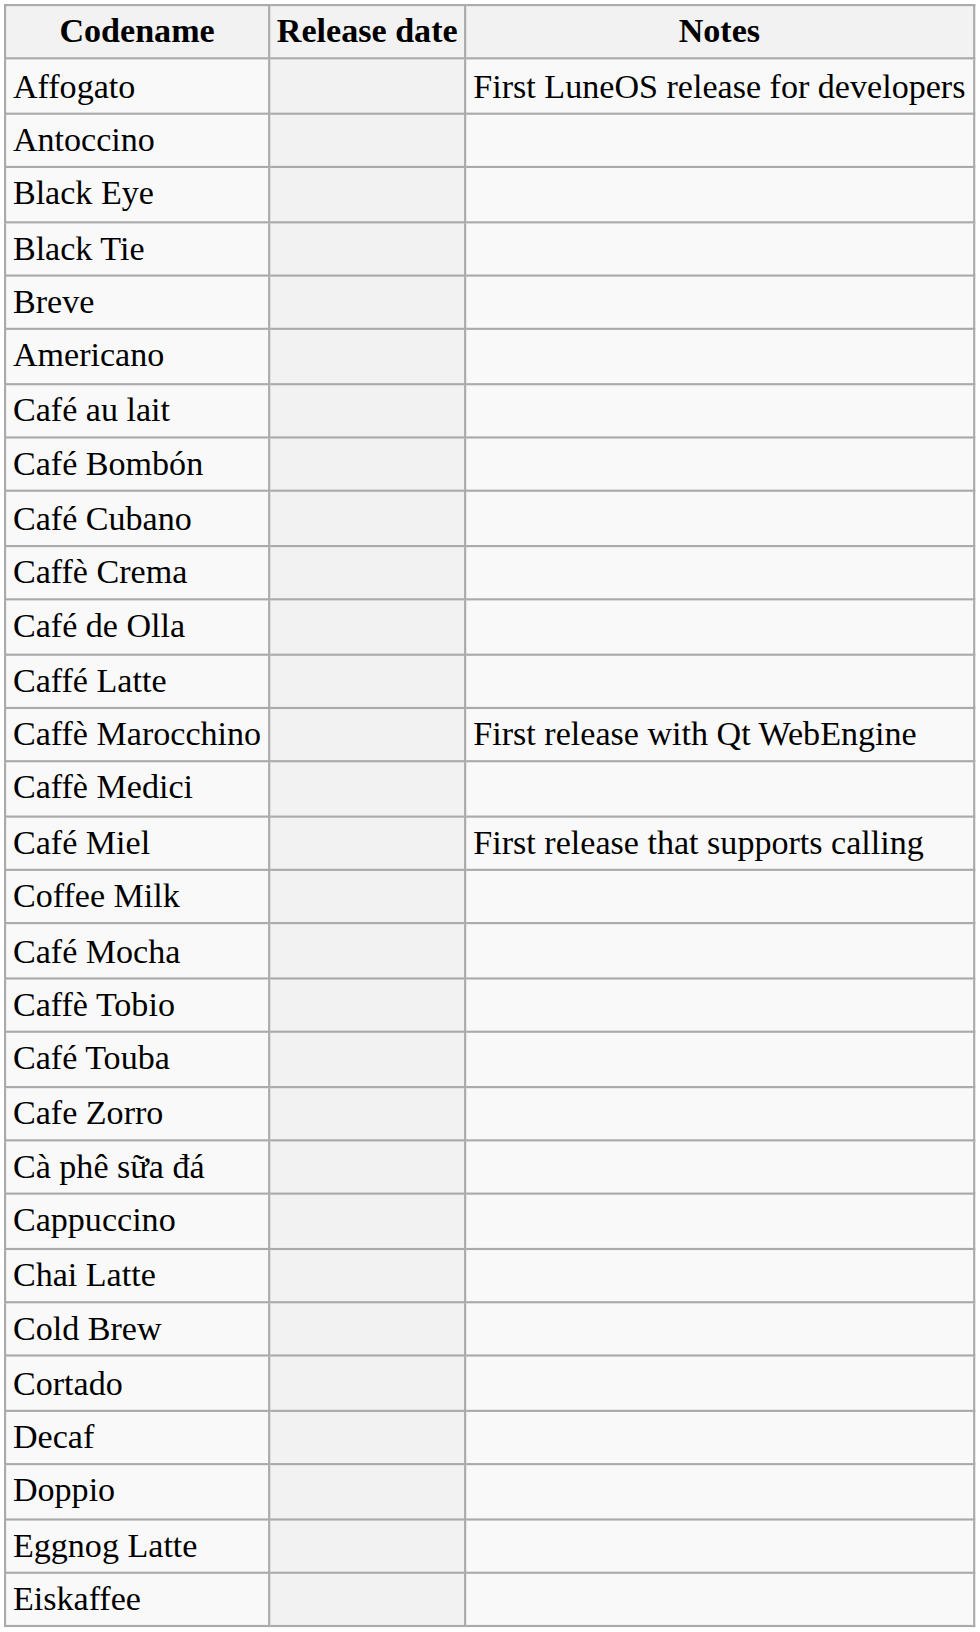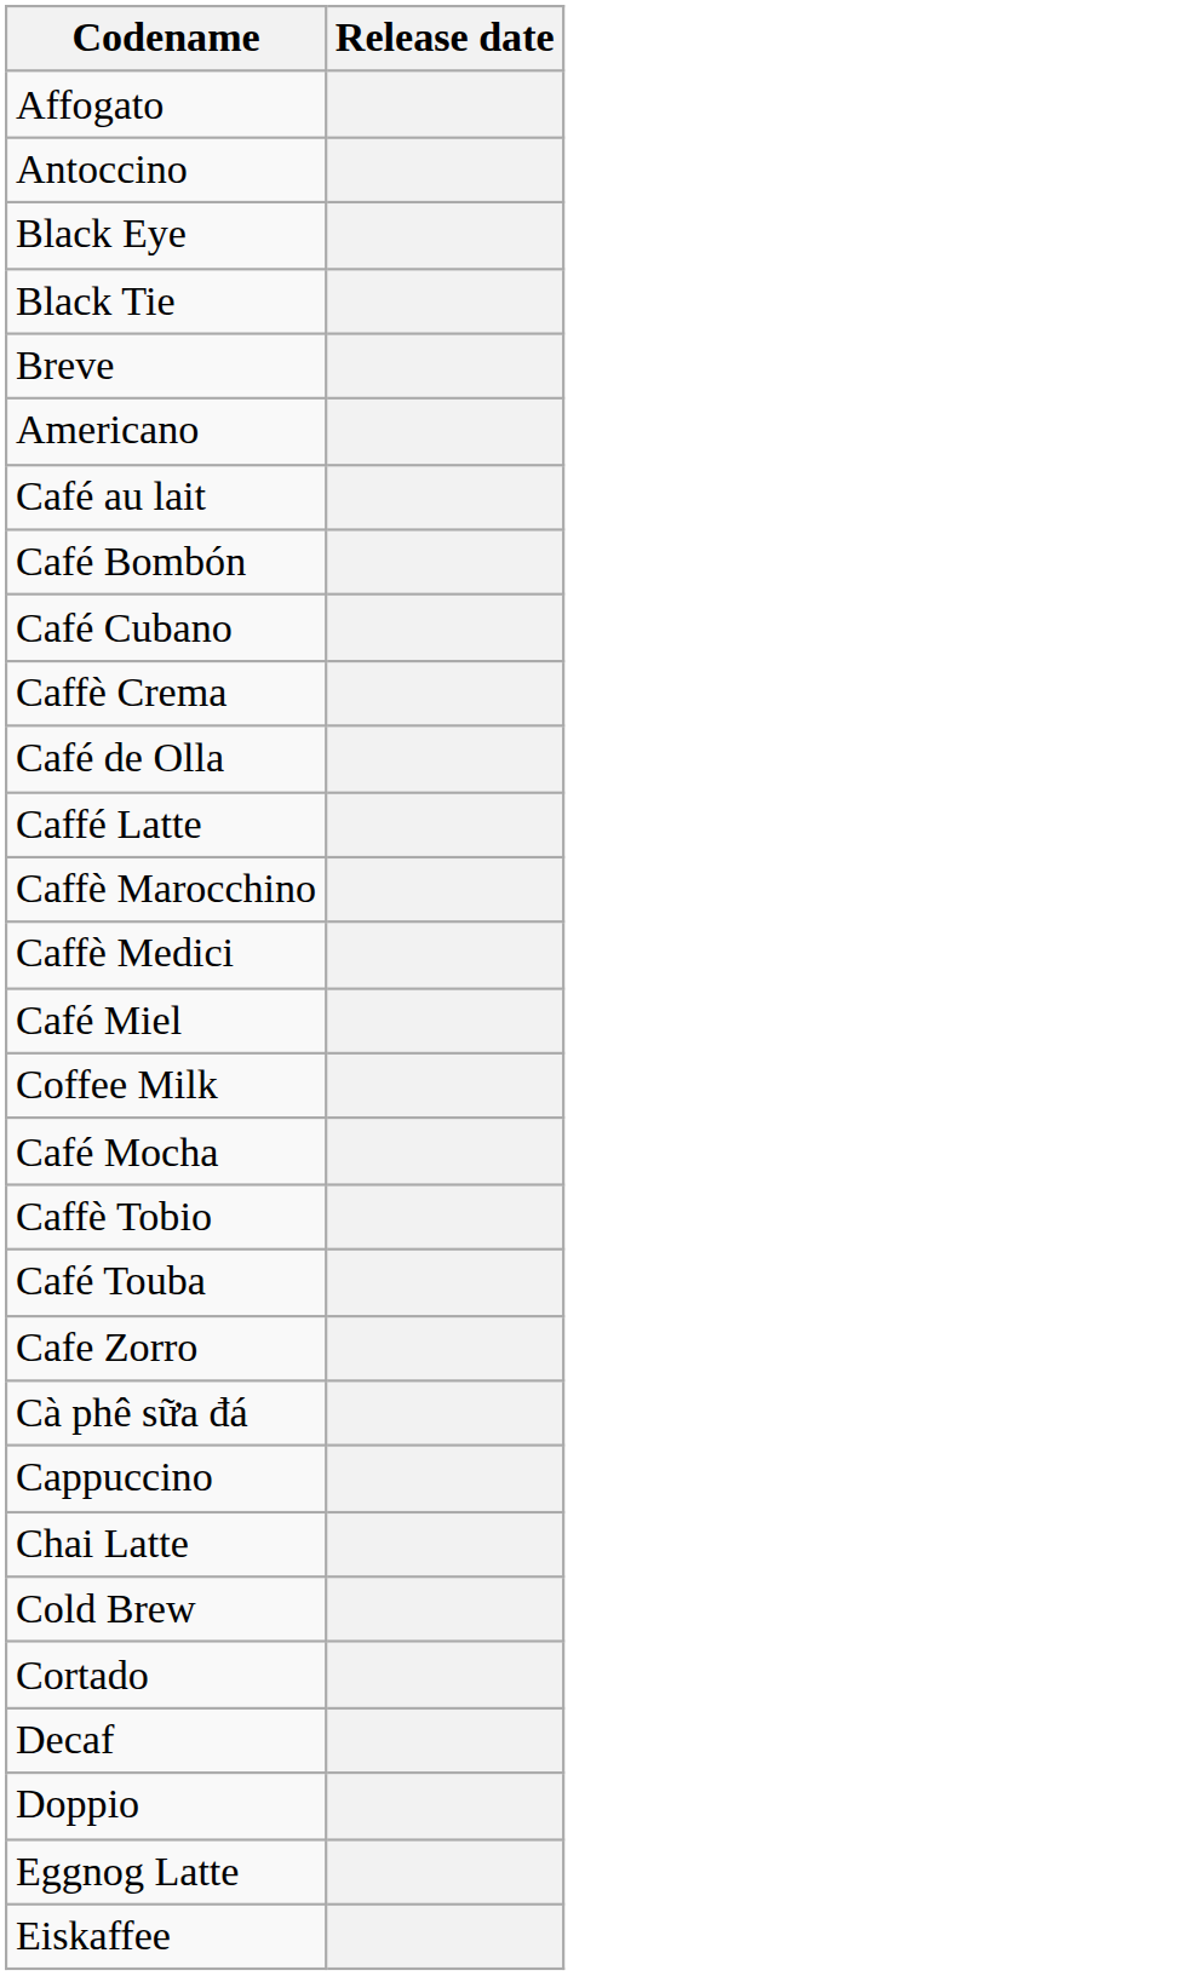- column: Notes | First LuneOS release for developers | First release with Qt WebEngine | First release that supports calling
